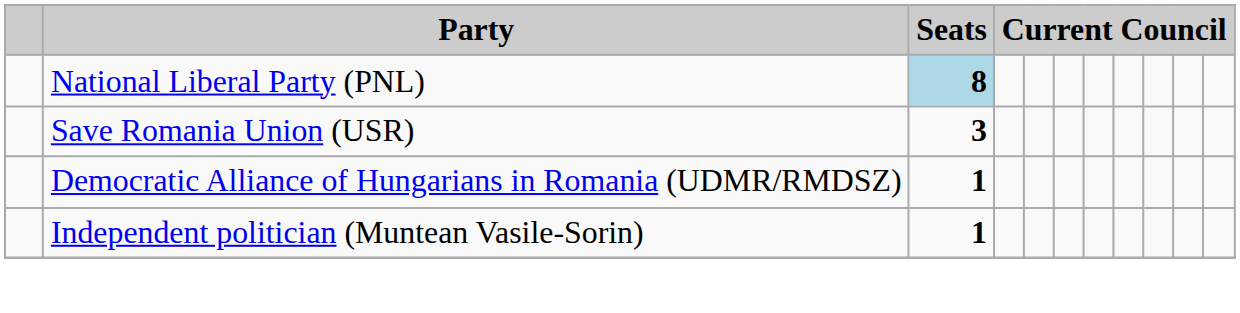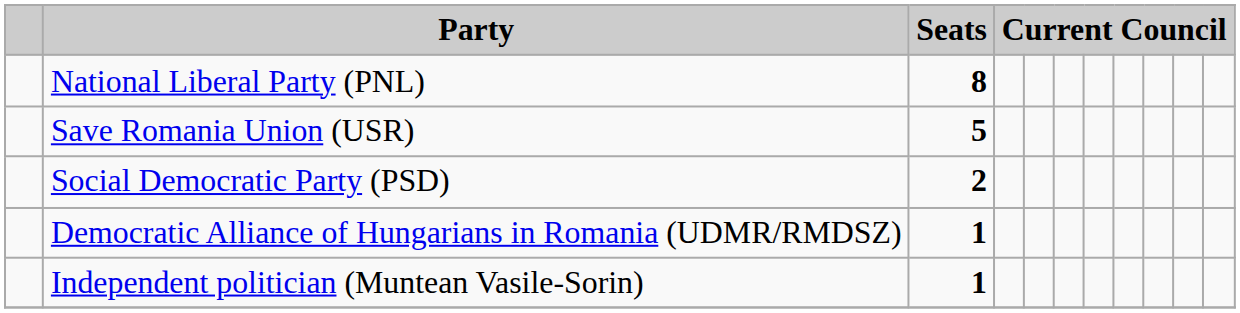National Liberal Party (PNL) | Seats: lightblue background -> no background
Save Romania Union (USR) | Seats: 3 -> 5
+ row: Social Democratic Party (PSD) | 2
